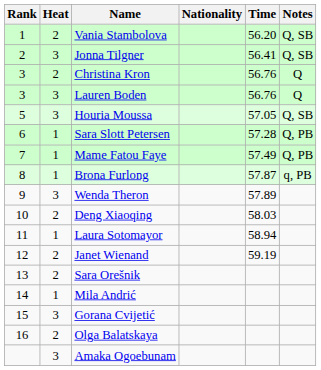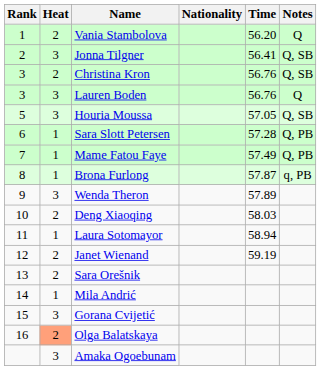Vania Stambolova | Notes: Q, SB -> Q
Christina Kron | Notes: Q -> Q, SB
Olga Balatskaya | Heat: no background -> lightsalmon background
